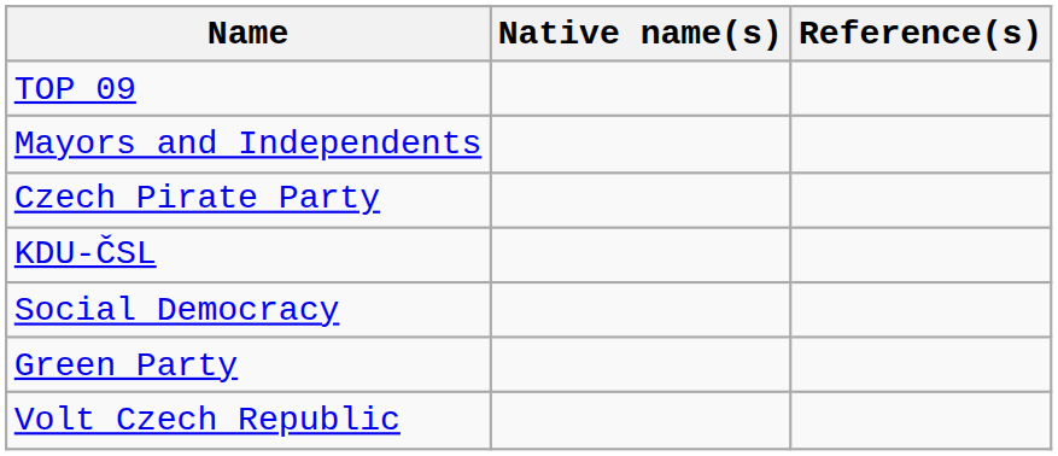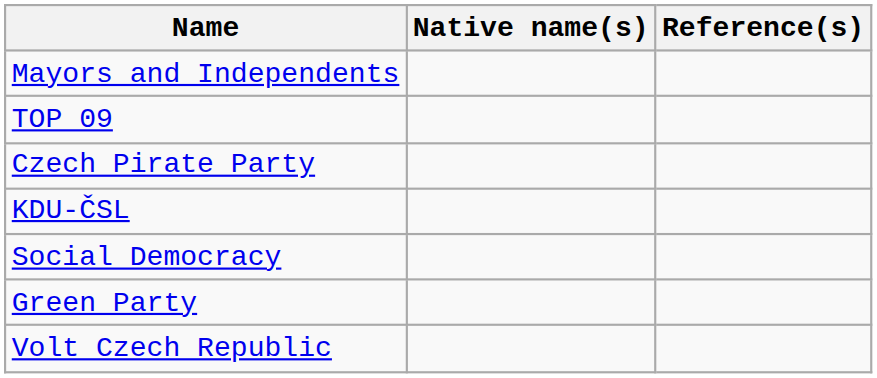rows swapped: Mayors and Independents <-> TOP 09
